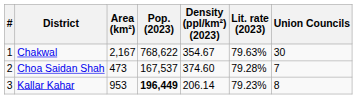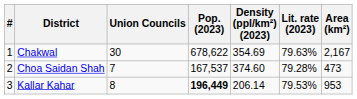columns swapped: Area (km²) <-> Union Councils
Chakwal | Pop. (2023): 768,622 -> 678,622
Chakwal | Density (ppl/km²) (2023): 354.67 -> 354.69
Kallar Kahar | Lit. rate (2023): 79.23% -> 79.53%
